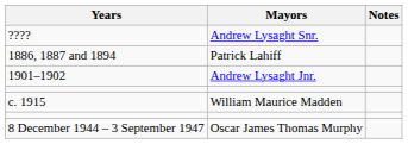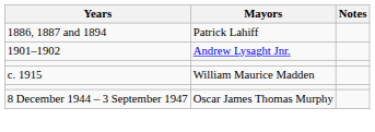- row: ???? | Andrew Lysaght Snr.
